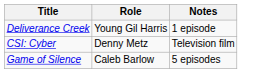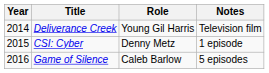+ column: Year | 2014 | 2015 | 2016
Deliverance Creek | Notes: 1 episode -> Television film
CSI: Cyber | Notes: Television film -> 1 episode
